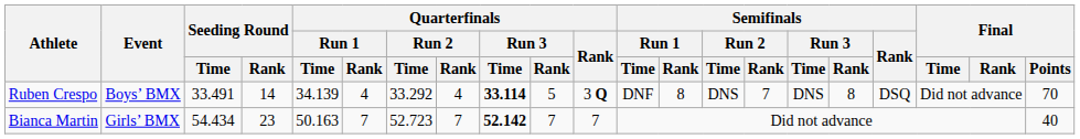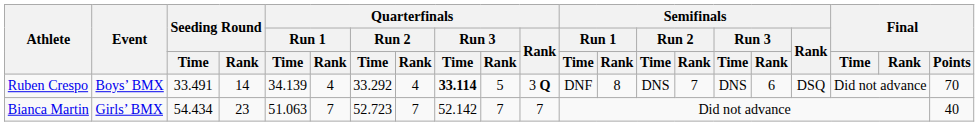Ruben Crespo | Semifinals / Run 3 / Rank: 8 -> 6
Bianca Martin | Quarterfinals / Run 1 / Time: 50.163 -> 51.063
Bianca Martin | Quarterfinals / Run 3 / Time: bold -> normal
